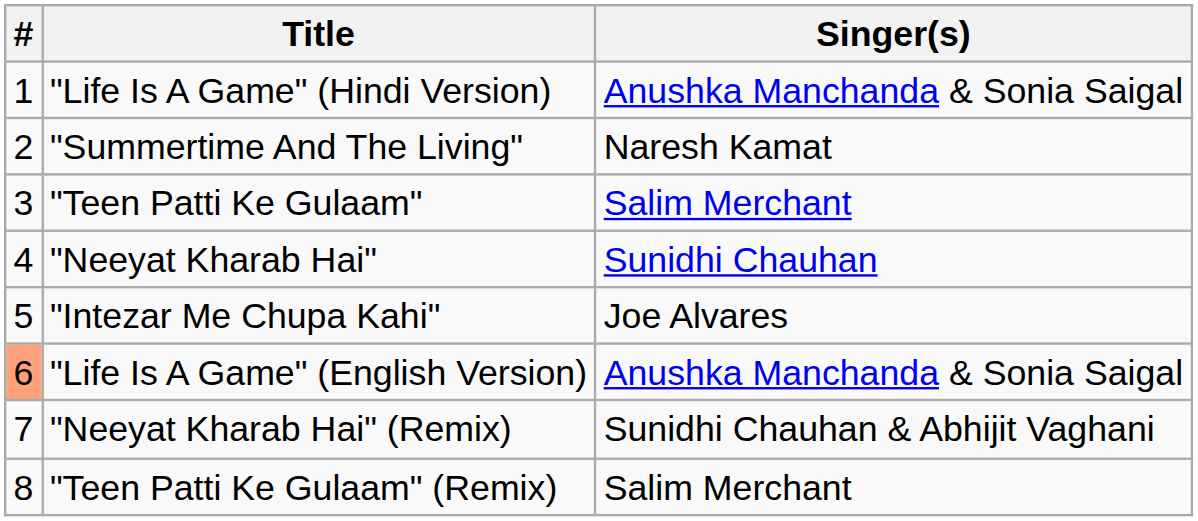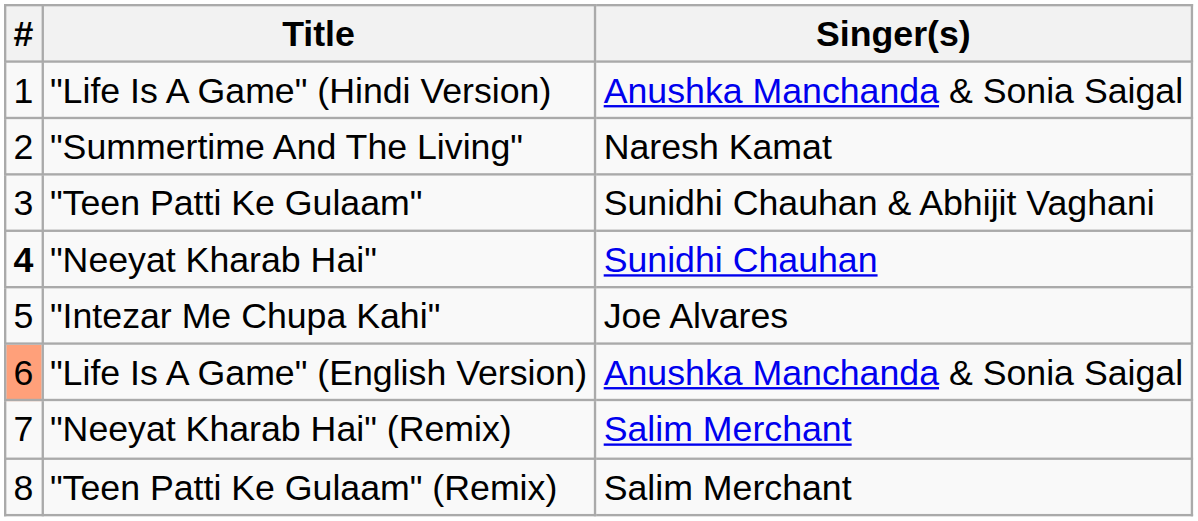"Teen Patti Ke Gulaam" | Singer(s): Salim Merchant -> Sunidhi Chauhan & Abhijit Vaghani
"Neeyat Kharab Hai" | #: normal -> bold
"Neeyat Kharab Hai" (Remix) | Singer(s): Sunidhi Chauhan & Abhijit Vaghani -> Salim Merchant
